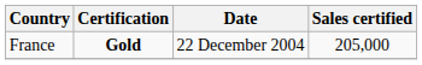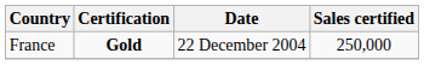France | Sales certified: 205,000 -> 250,000
